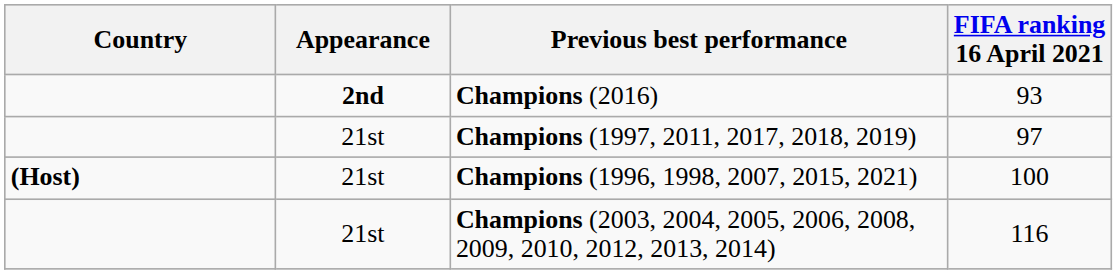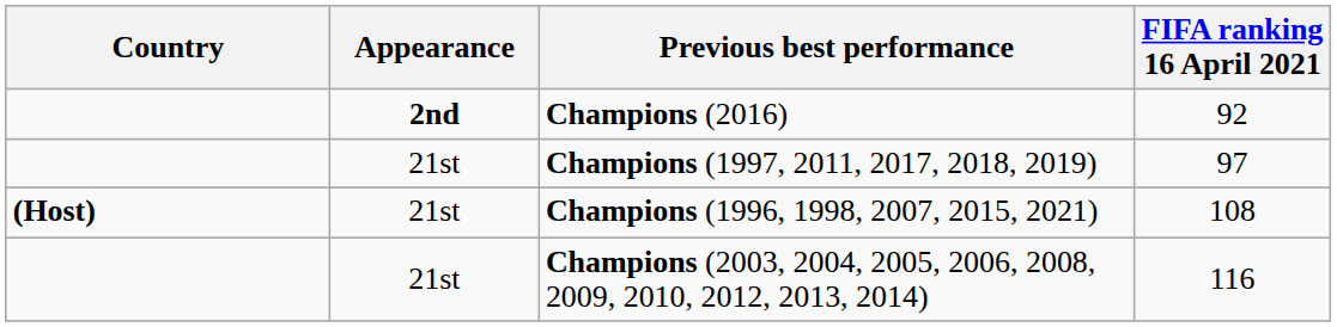Champions (2016) | FIFA ranking 16 April 2021: 93 -> 92
Champions (1996, 1998, 2007, 2015, 2021) | FIFA ranking 16 April 2021: 100 -> 108
